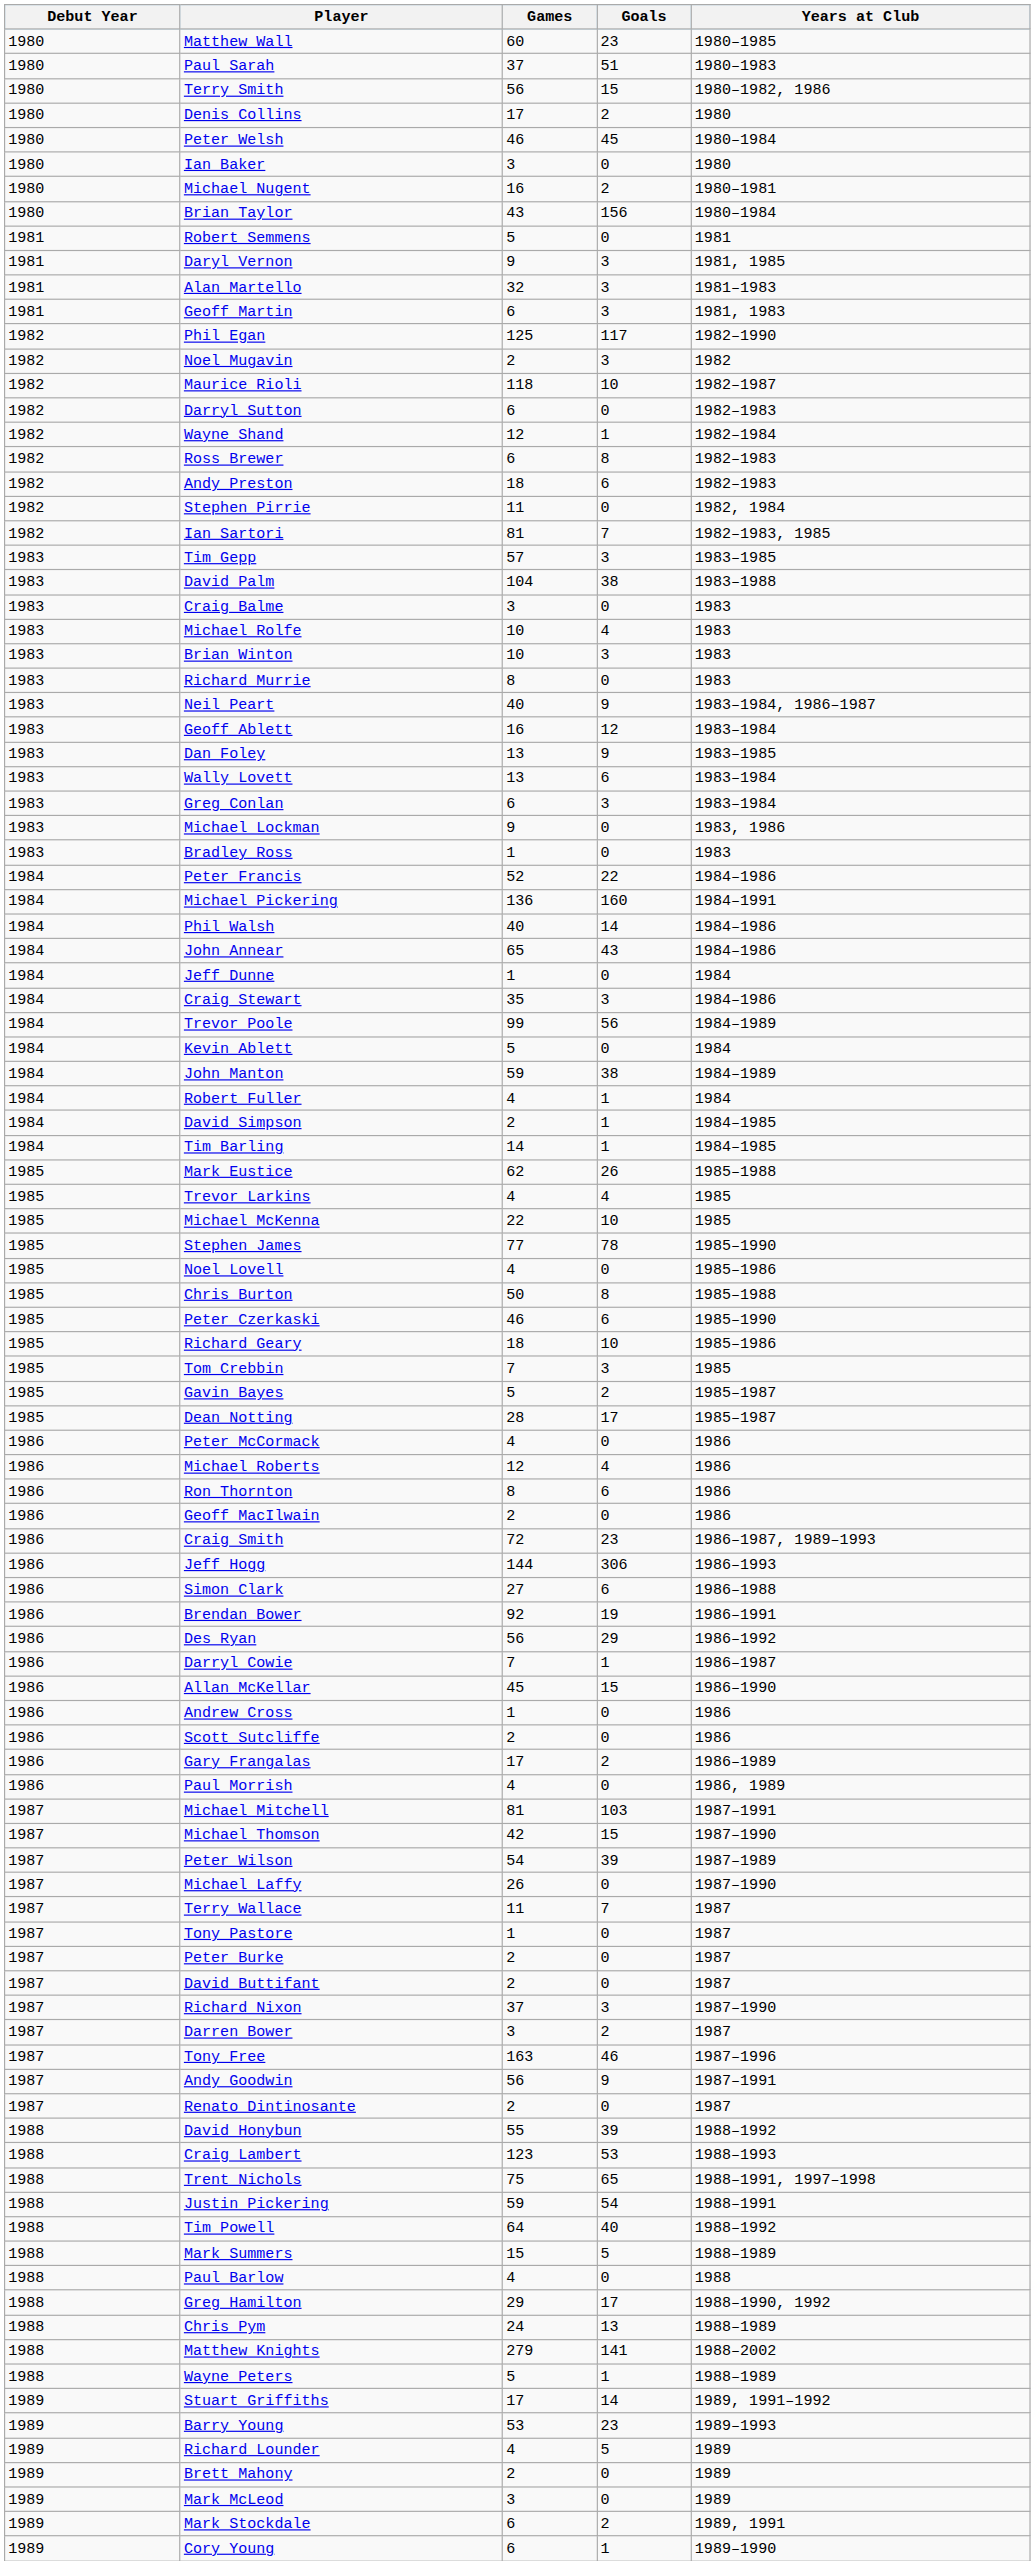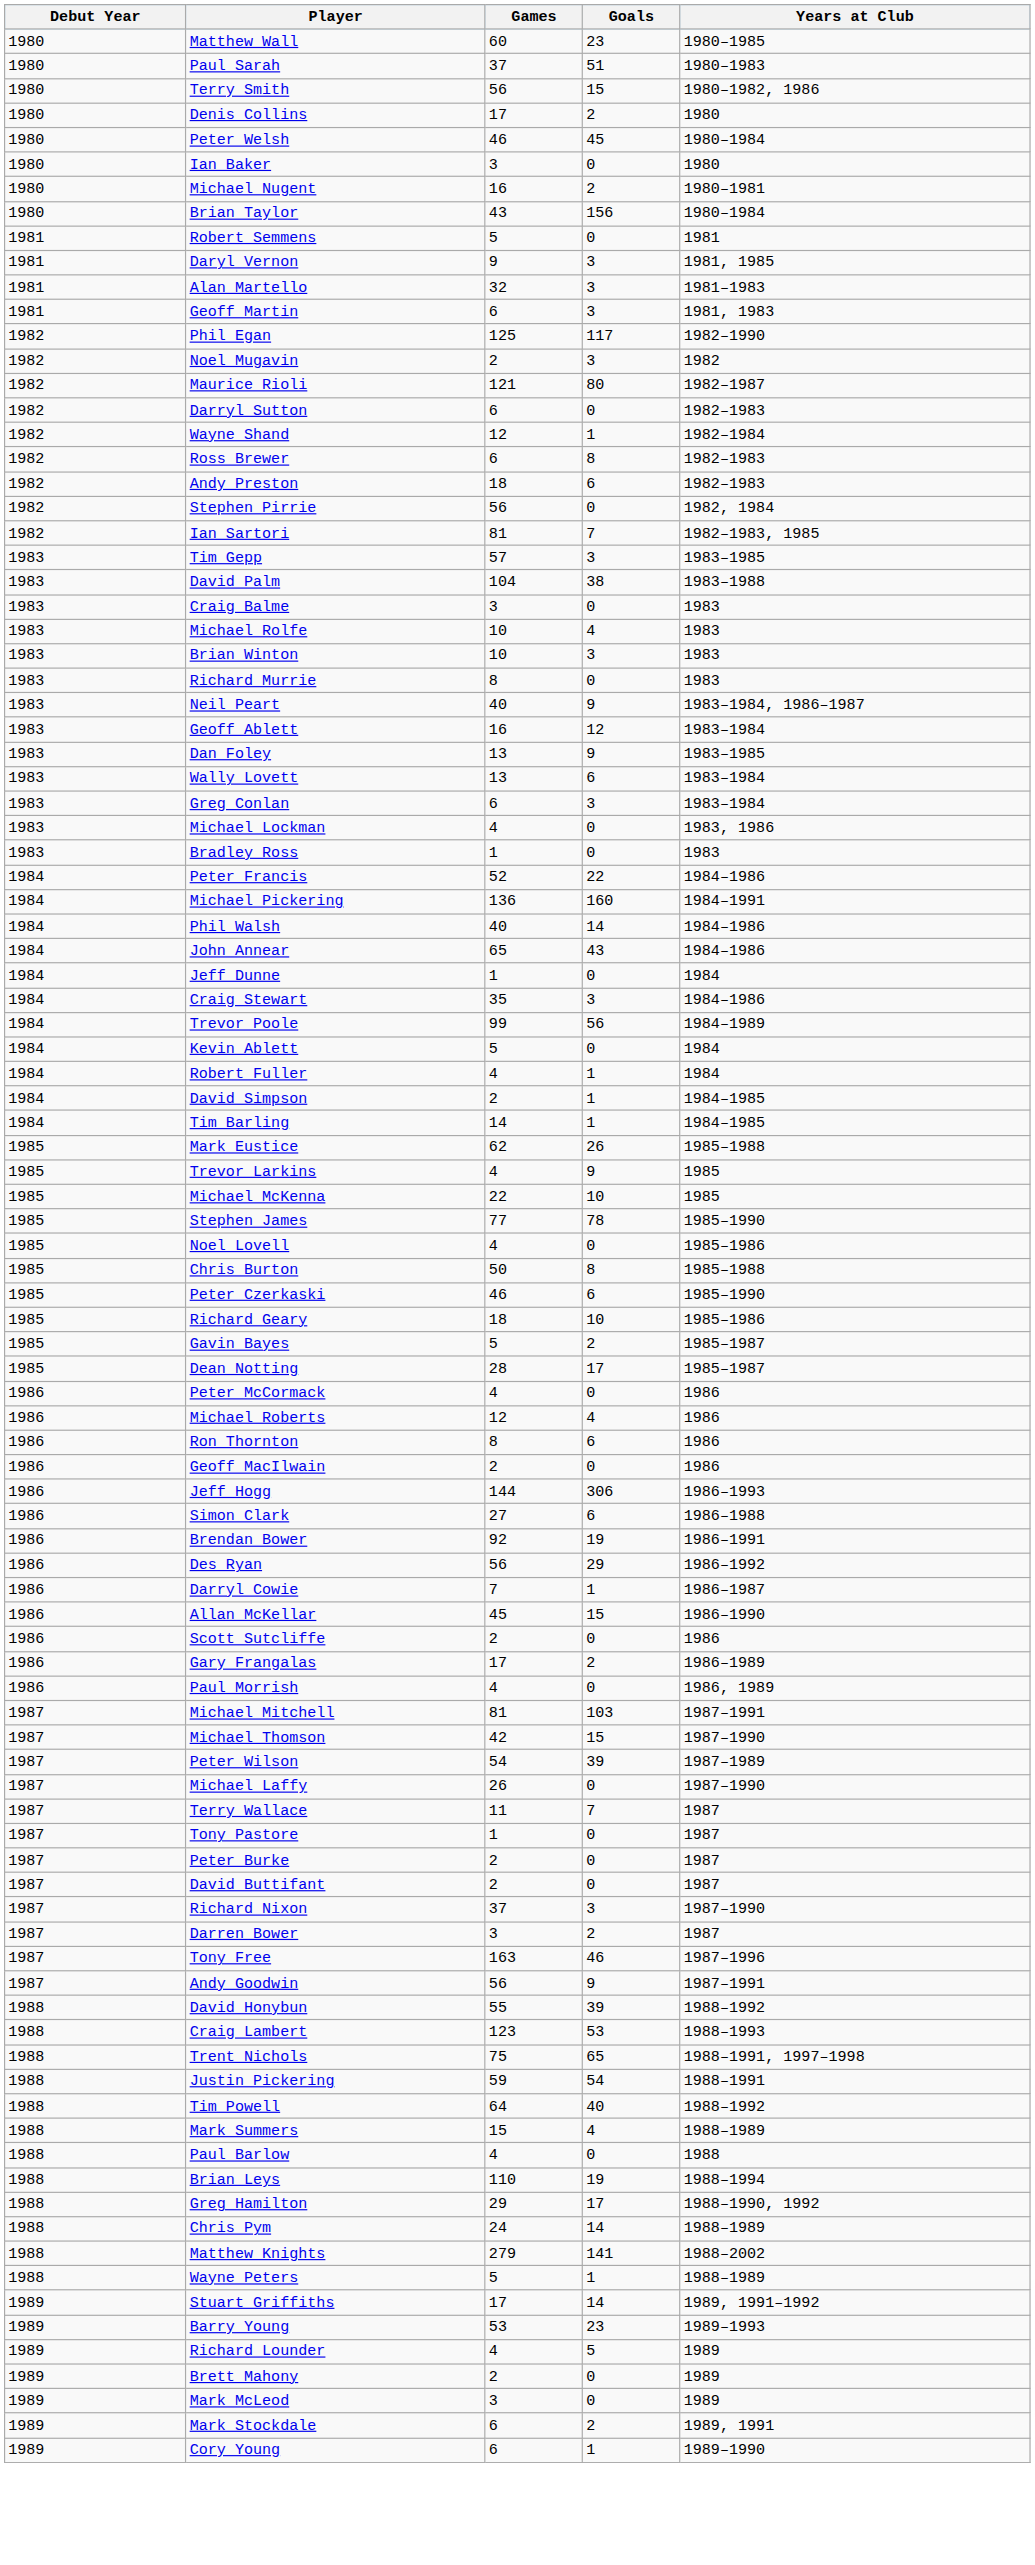Maurice Rioli | Games: 118 -> 121
Maurice Rioli | Goals: 10 -> 80
Stephen Pirrie | Games: 11 -> 56
Michael Lockman | Games: 9 -> 4
- row: 1984 | John Manton | 59 | 38 | 1984–1989
Trevor Larkins | Goals: 4 -> 9
- row: 1985 | Tom Crebbin | 7 | 3 | 1985
- row: 1986 | Craig Smith | 72 | 23 | 1986–1987, 1989–1993
- row: 1986 | Andrew Cross | 1 | 0 | 1986
- row: 1987 | Renato Dintinosante | 2 | 0 | 1987
Mark Summers | Goals: 5 -> 4
+ row: 1988 | Brian Leys | 110 | 19 | 1988–1994
Chris Pym | Goals: 13 -> 14
